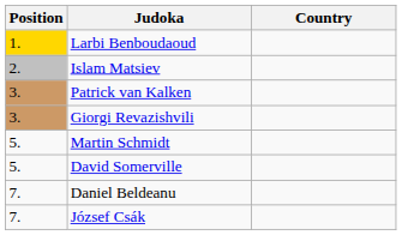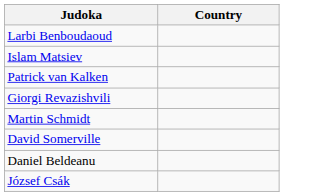- column: Position | 1. | 2. | 3. | 3. | 5. | 5. | 7. | 7.
